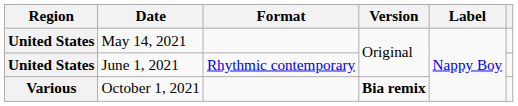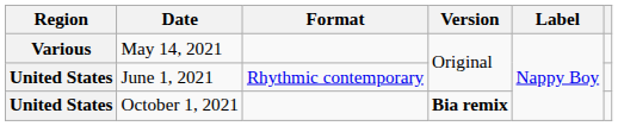May 14, 2021 | Region: United States -> Various
October 1, 2021 | Region: Various -> United States
